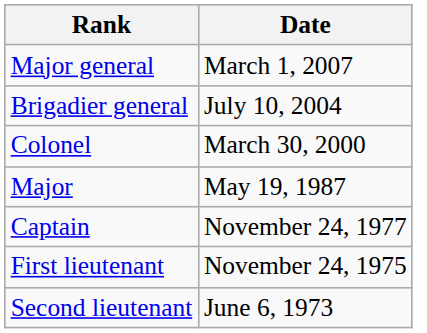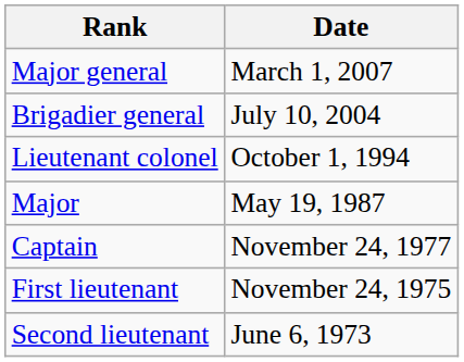- row: Colonel | March 30, 2000
+ row: Lieutenant colonel | October 1, 1994
